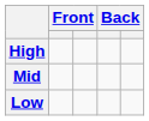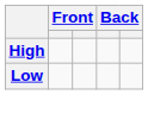- row: Mid
